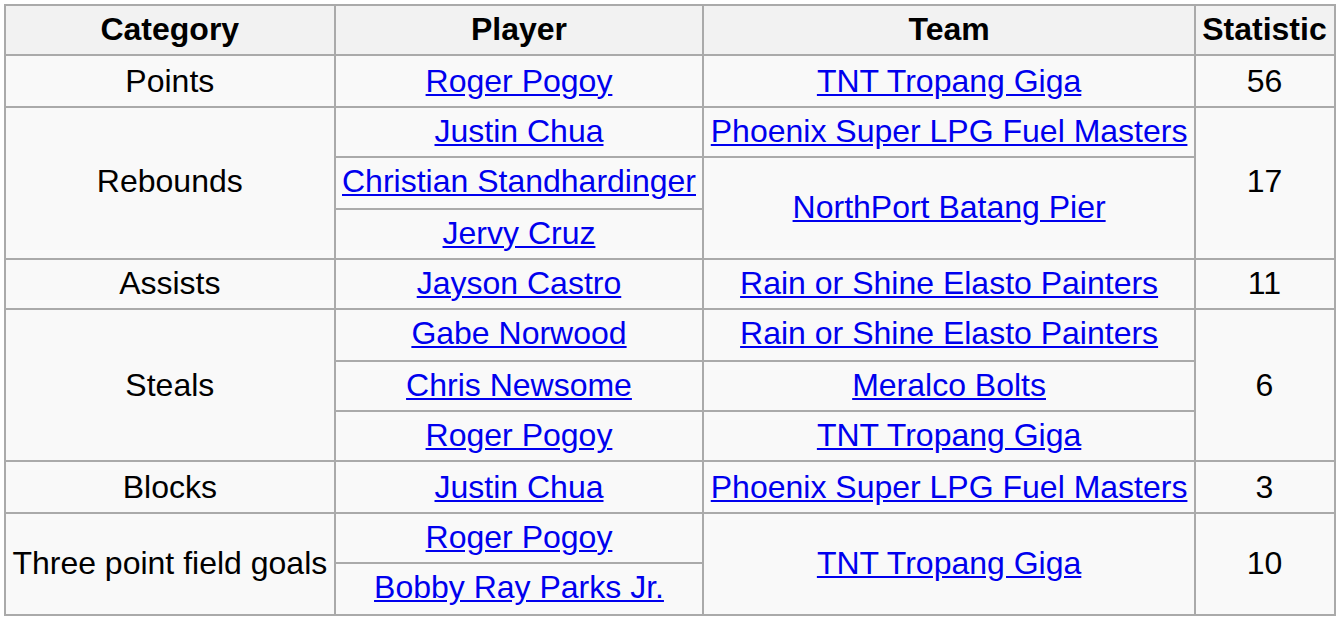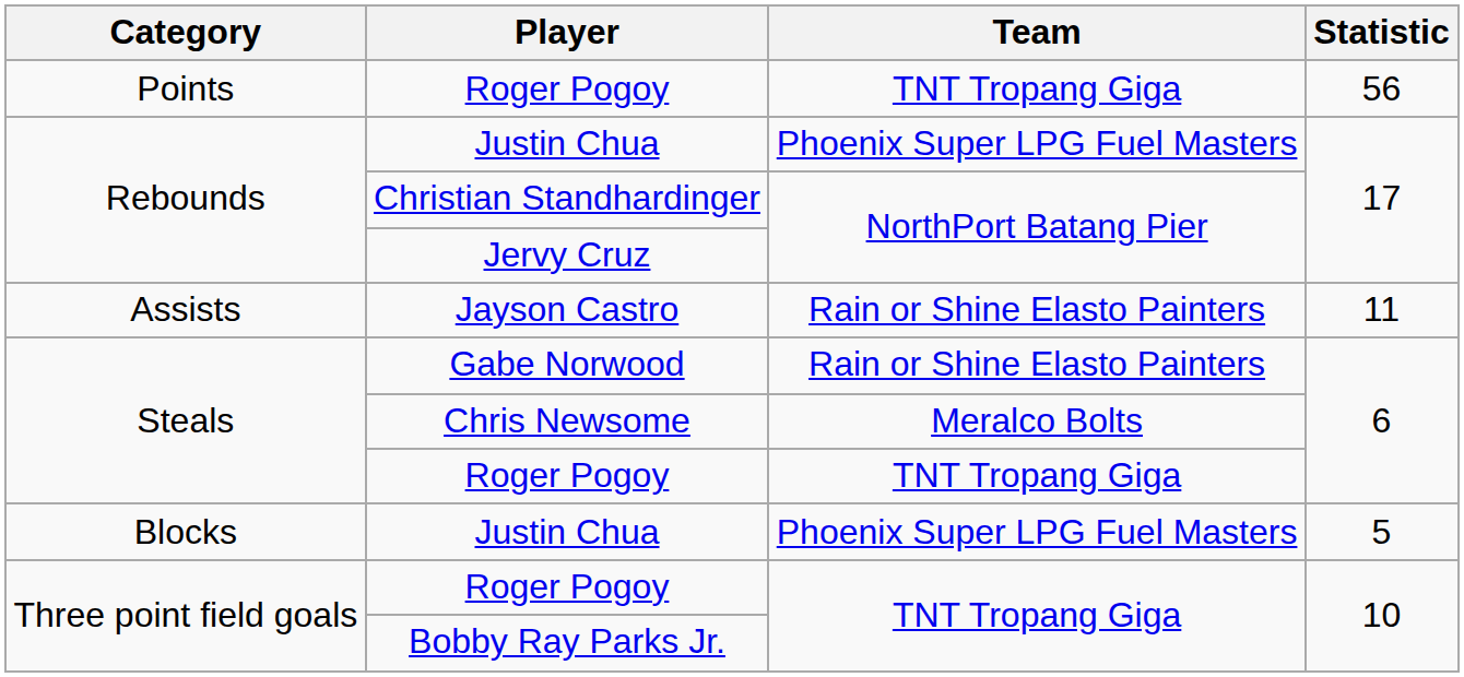Blocks / Justin Chua | Statistic: 3 -> 5
